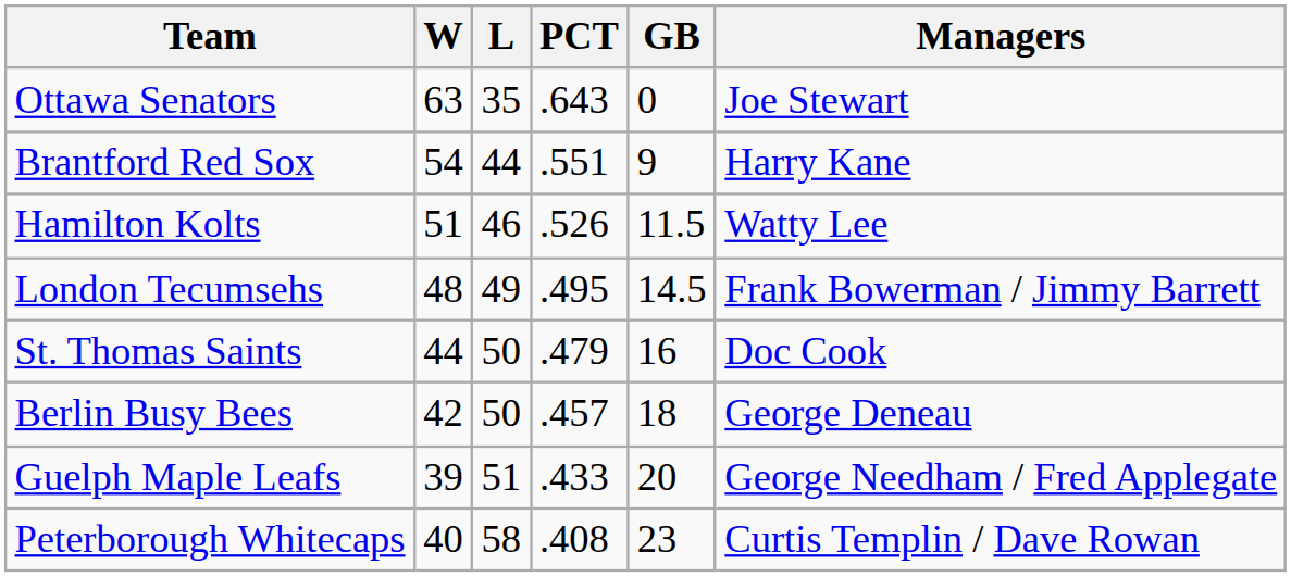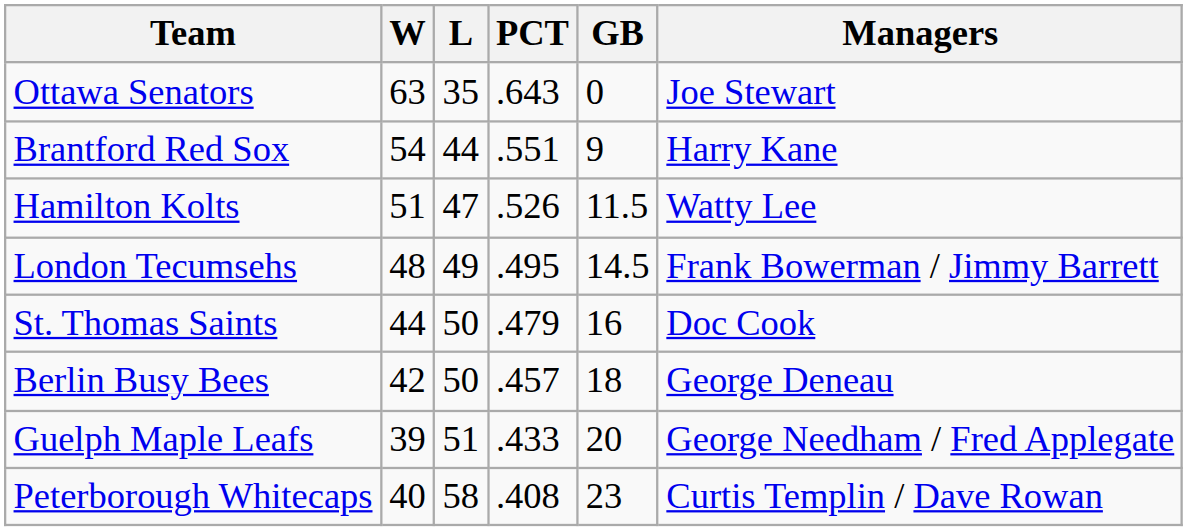Hamilton Kolts | L: 46 -> 47
